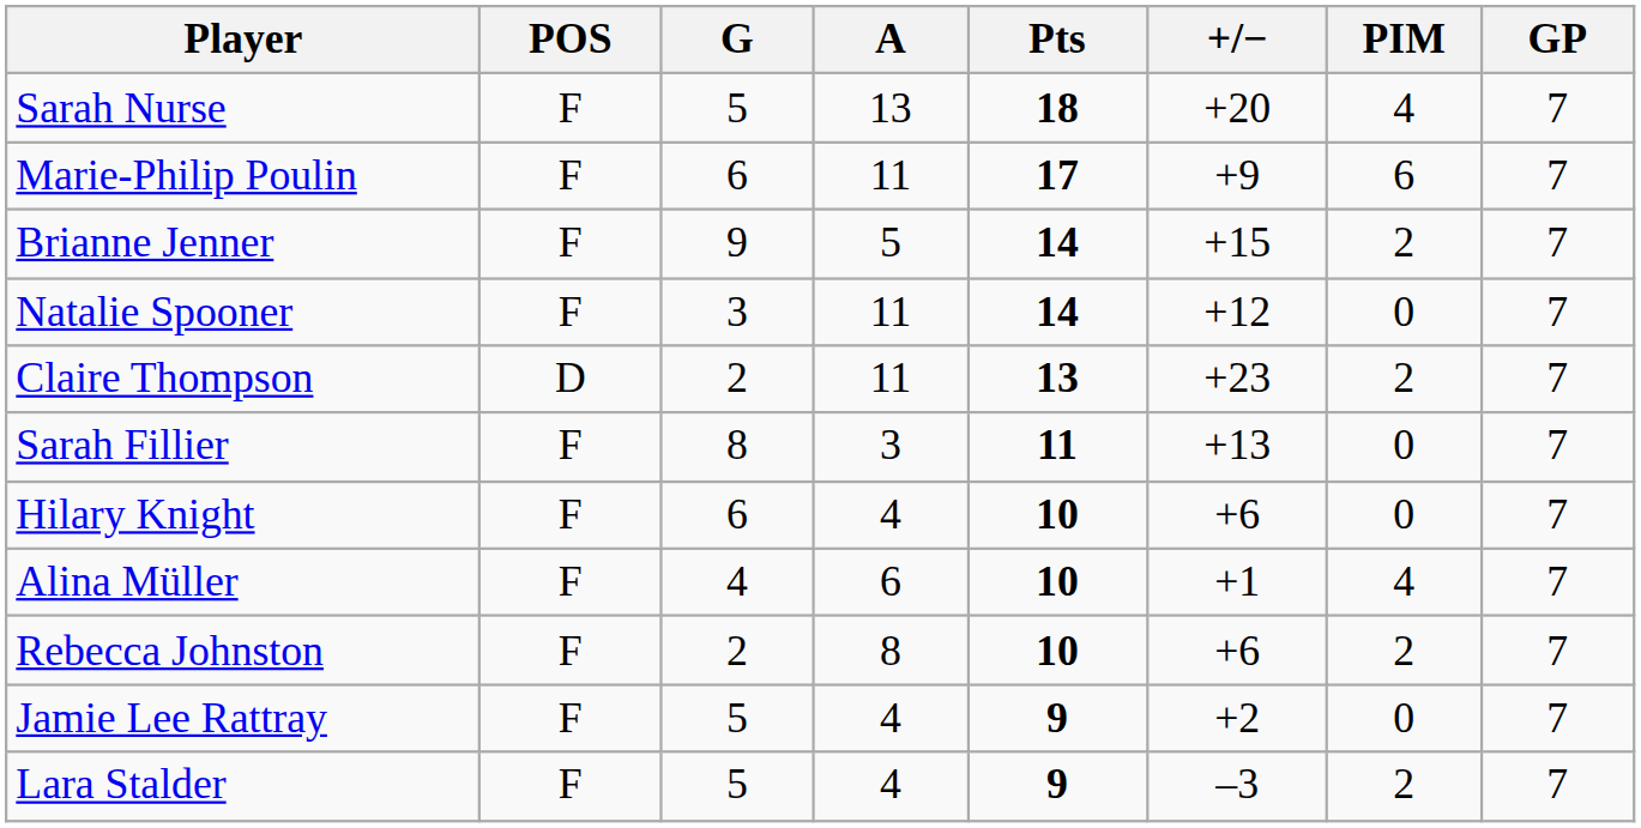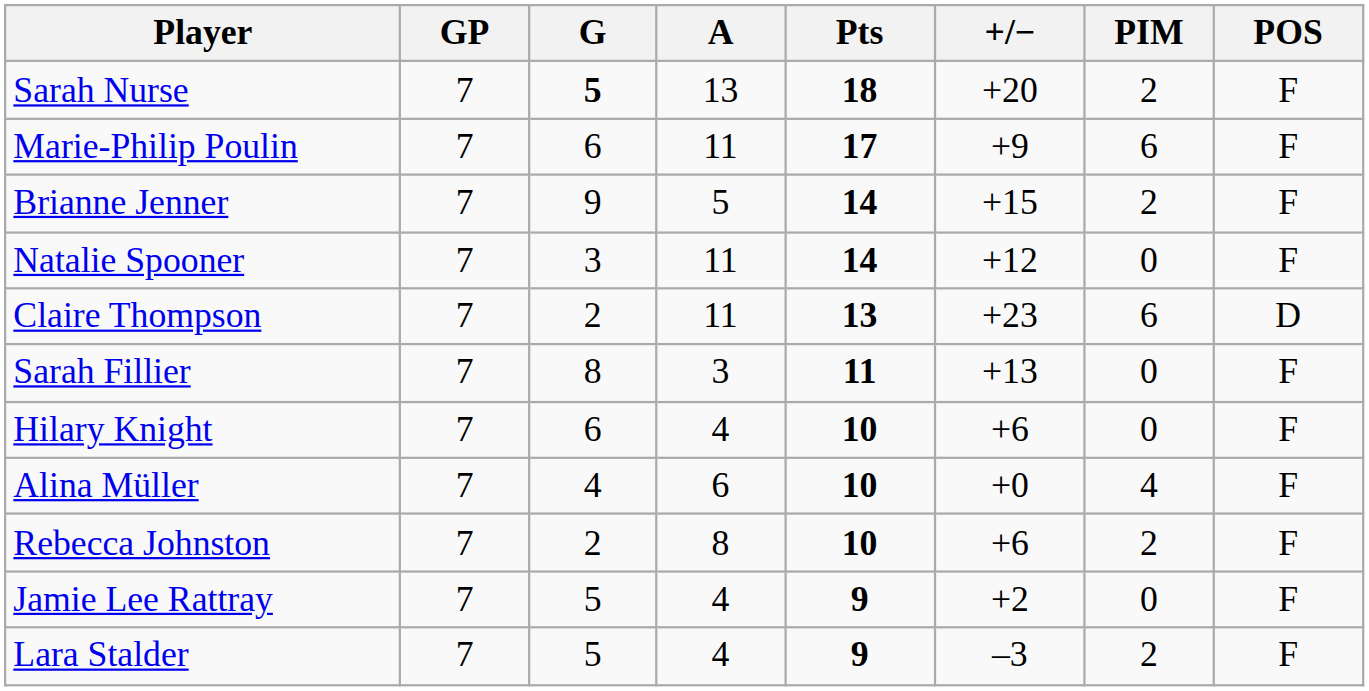columns swapped: GP <-> POS
Sarah Nurse | G: normal -> bold
Sarah Nurse | PIM: 4 -> 2
Claire Thompson | PIM: 2 -> 6
Alina Müller | +/−: +1 -> +0
